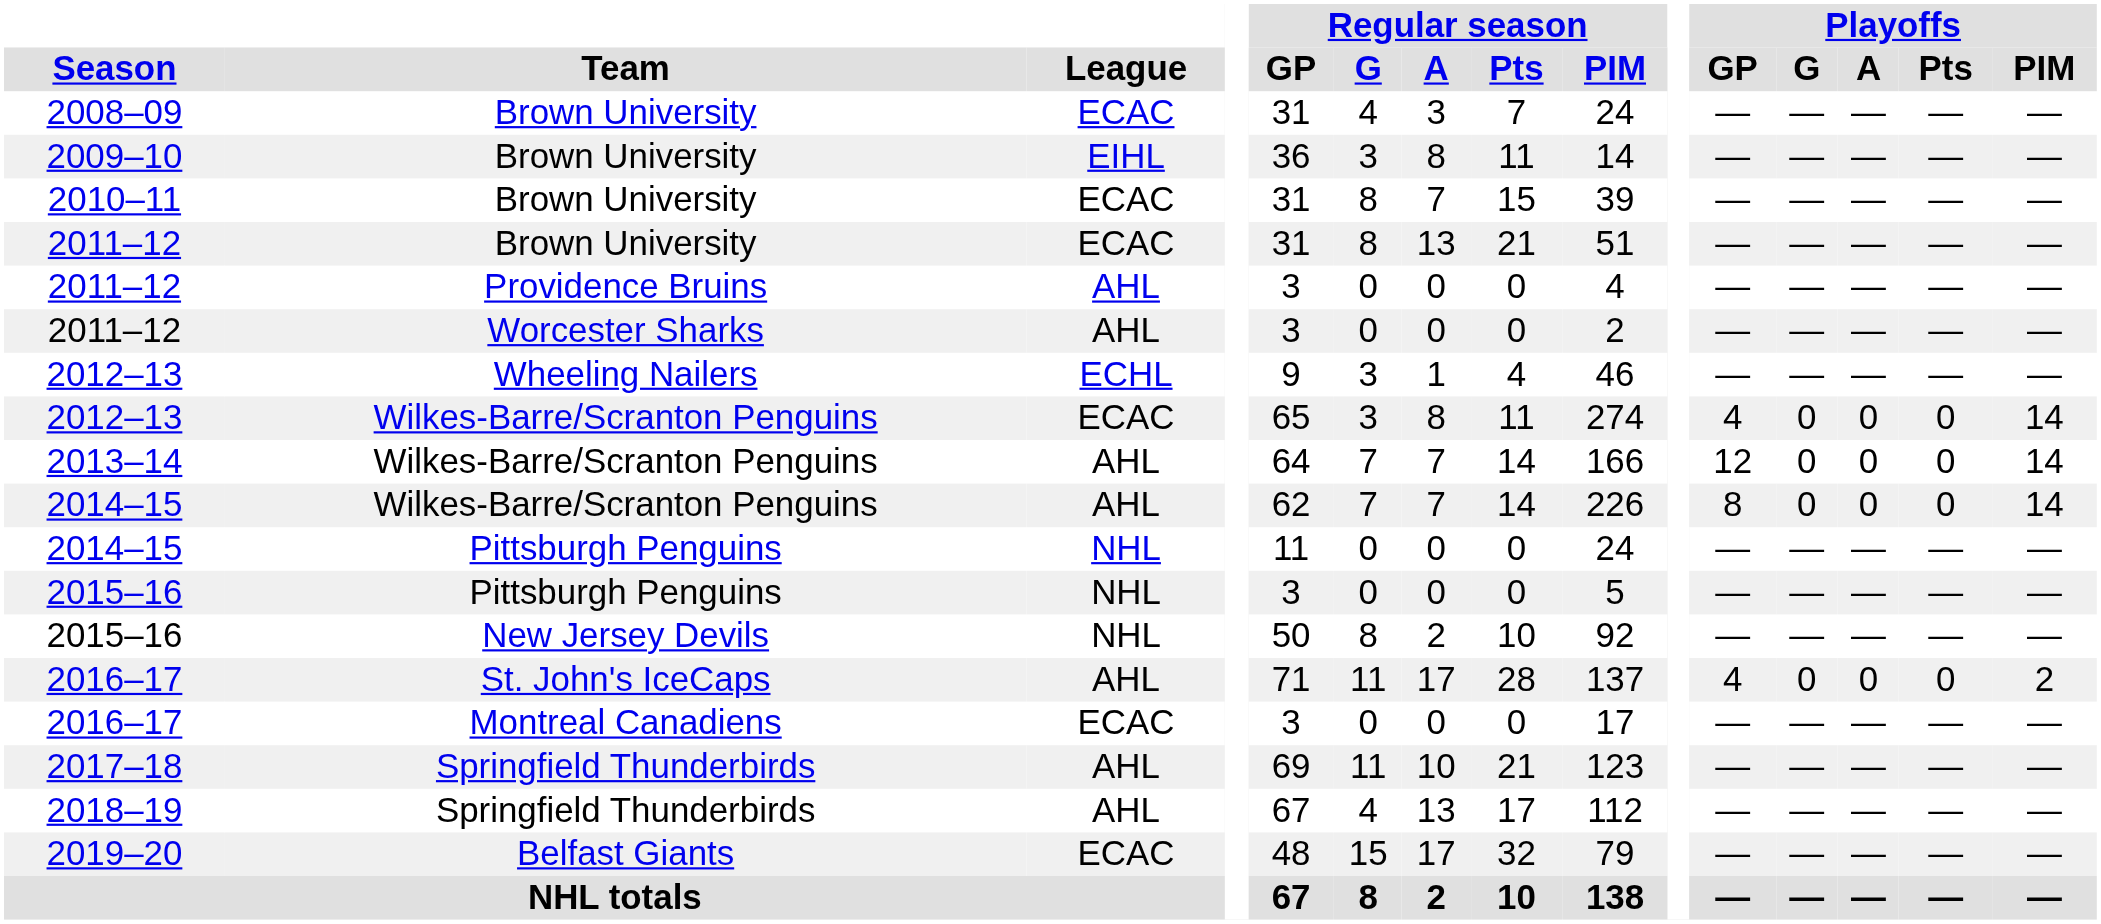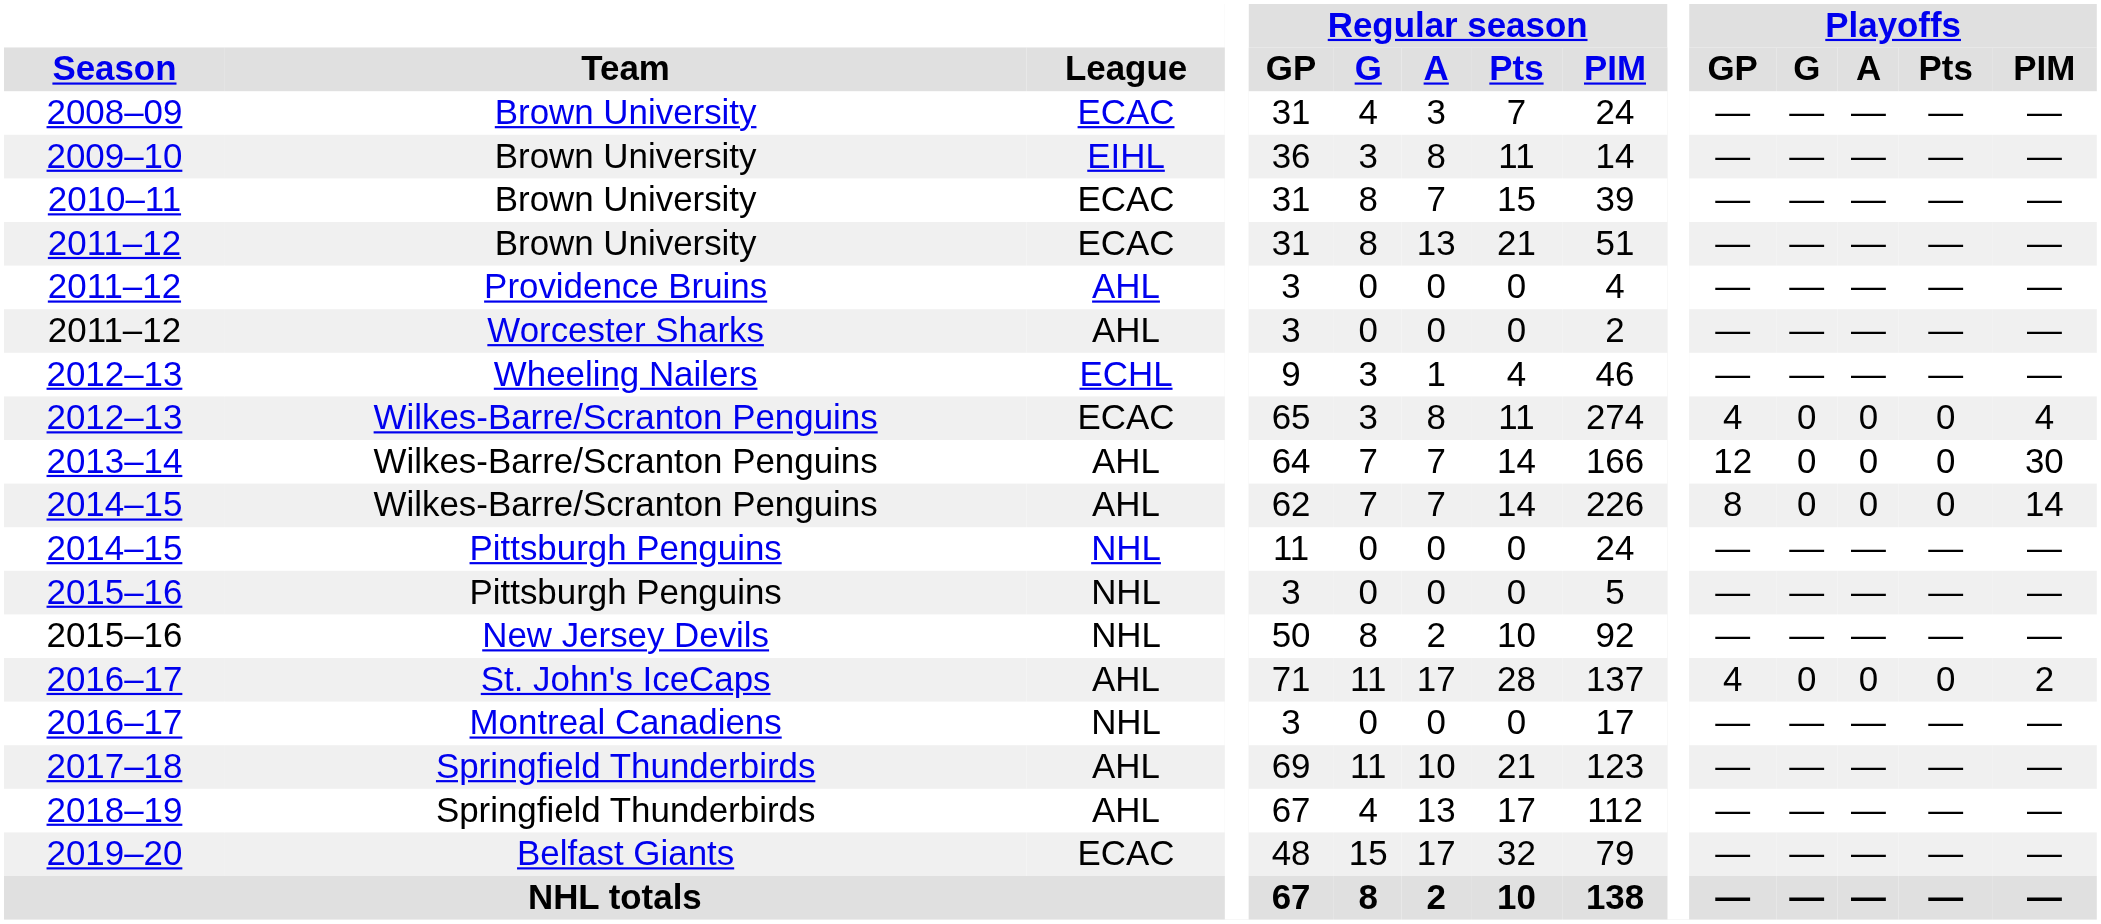2012–13 / Wilkes-Barre/Scranton Penguins | Playoffs / PIM: 14 -> 4
2013–14 | Playoffs / PIM: 14 -> 30
2016–17 / Montreal Canadiens | League: ECAC -> NHL
